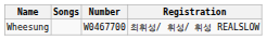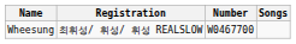columns swapped: Registration <-> Songs
